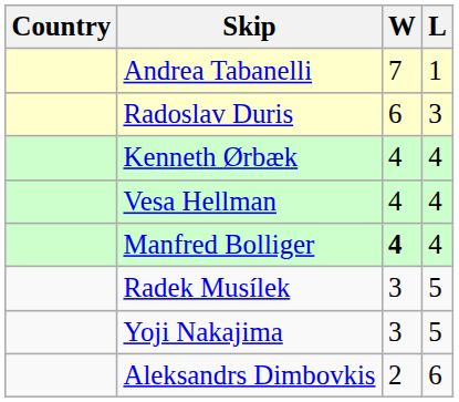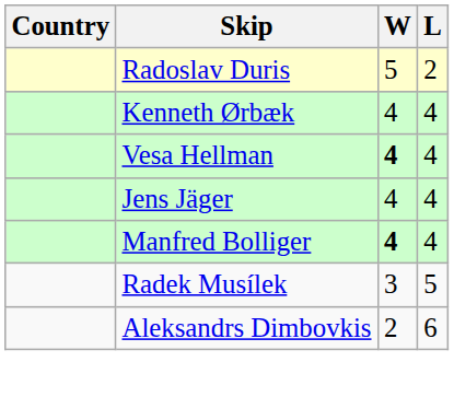- row: Andrea Tabanelli | 7 | 1
Radoslav Duris | W: 6 -> 5
Radoslav Duris | L: 3 -> 2
Vesa Hellman | W: normal -> bold
+ row: Jens Jäger | 4 | 4
- row: Yoji Nakajima | 3 | 5
